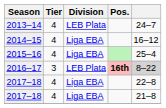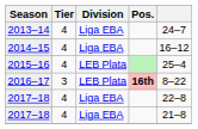2013–14 | Division: LEB Plata -> Liga EBA
2015–16 | Division: Liga EBA -> LEB Plata
2016–17 | column 5: lightgrey background -> no background
